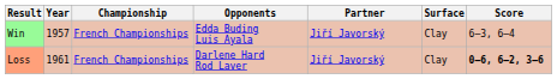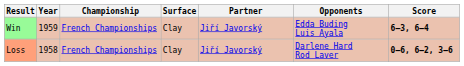columns swapped: Surface <-> Opponents
Win | Year: 1957 -> 1959
Win | Score: normal -> bold
Loss | Year: 1961 -> 1958
